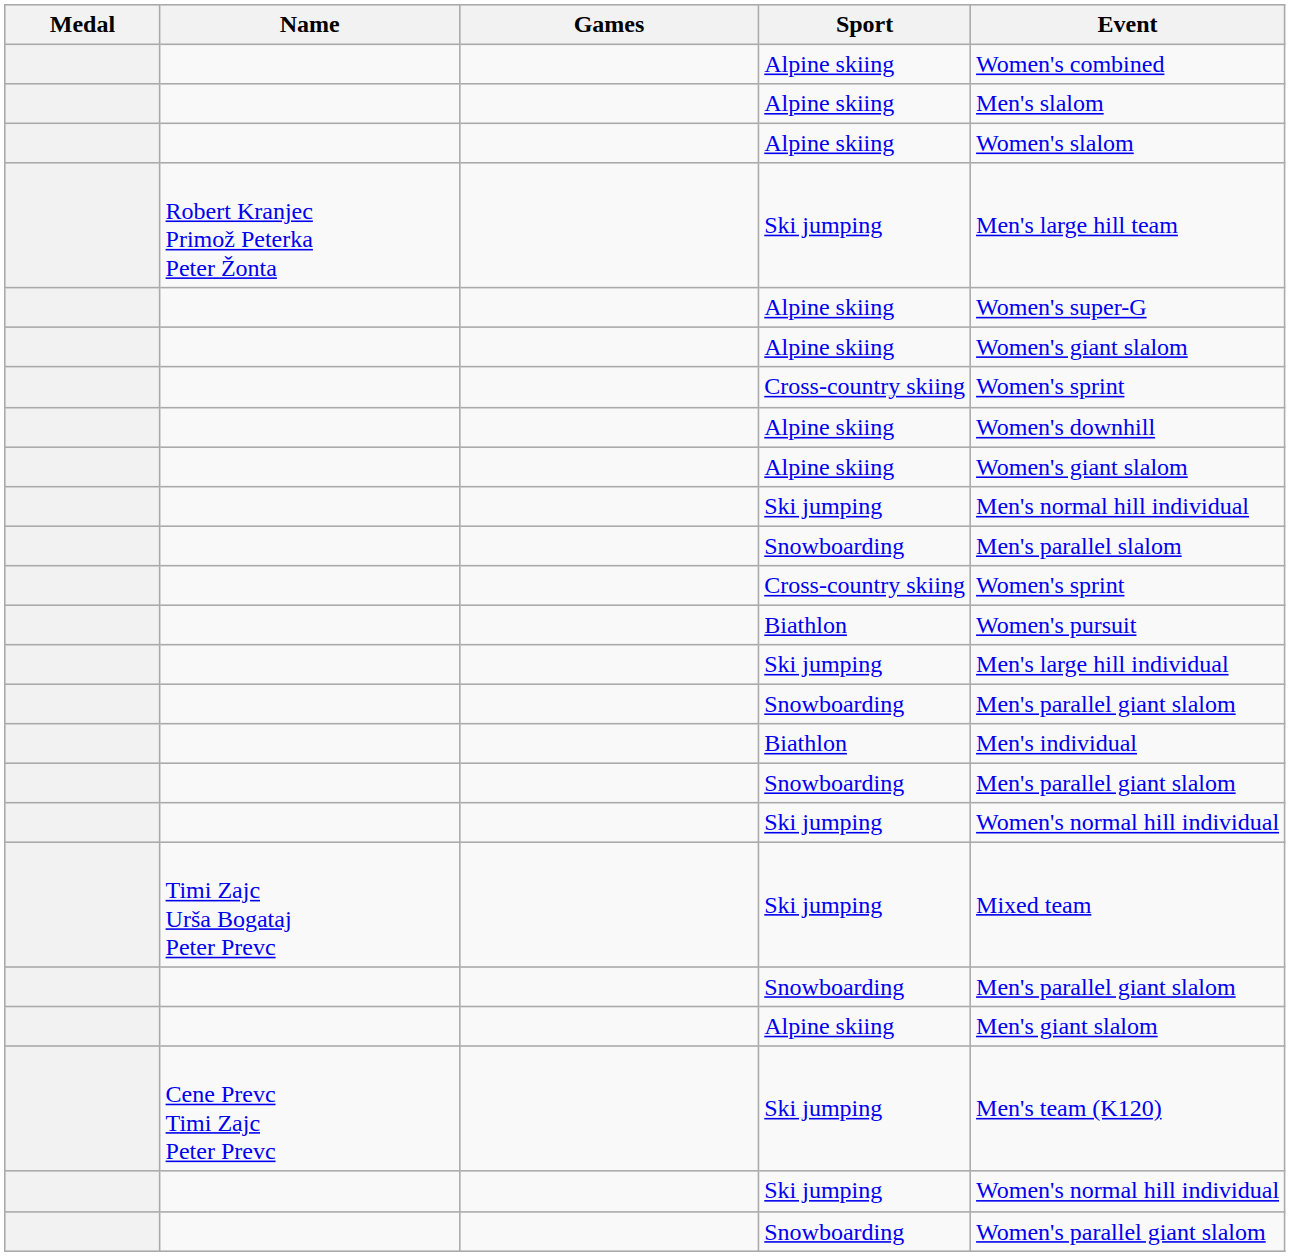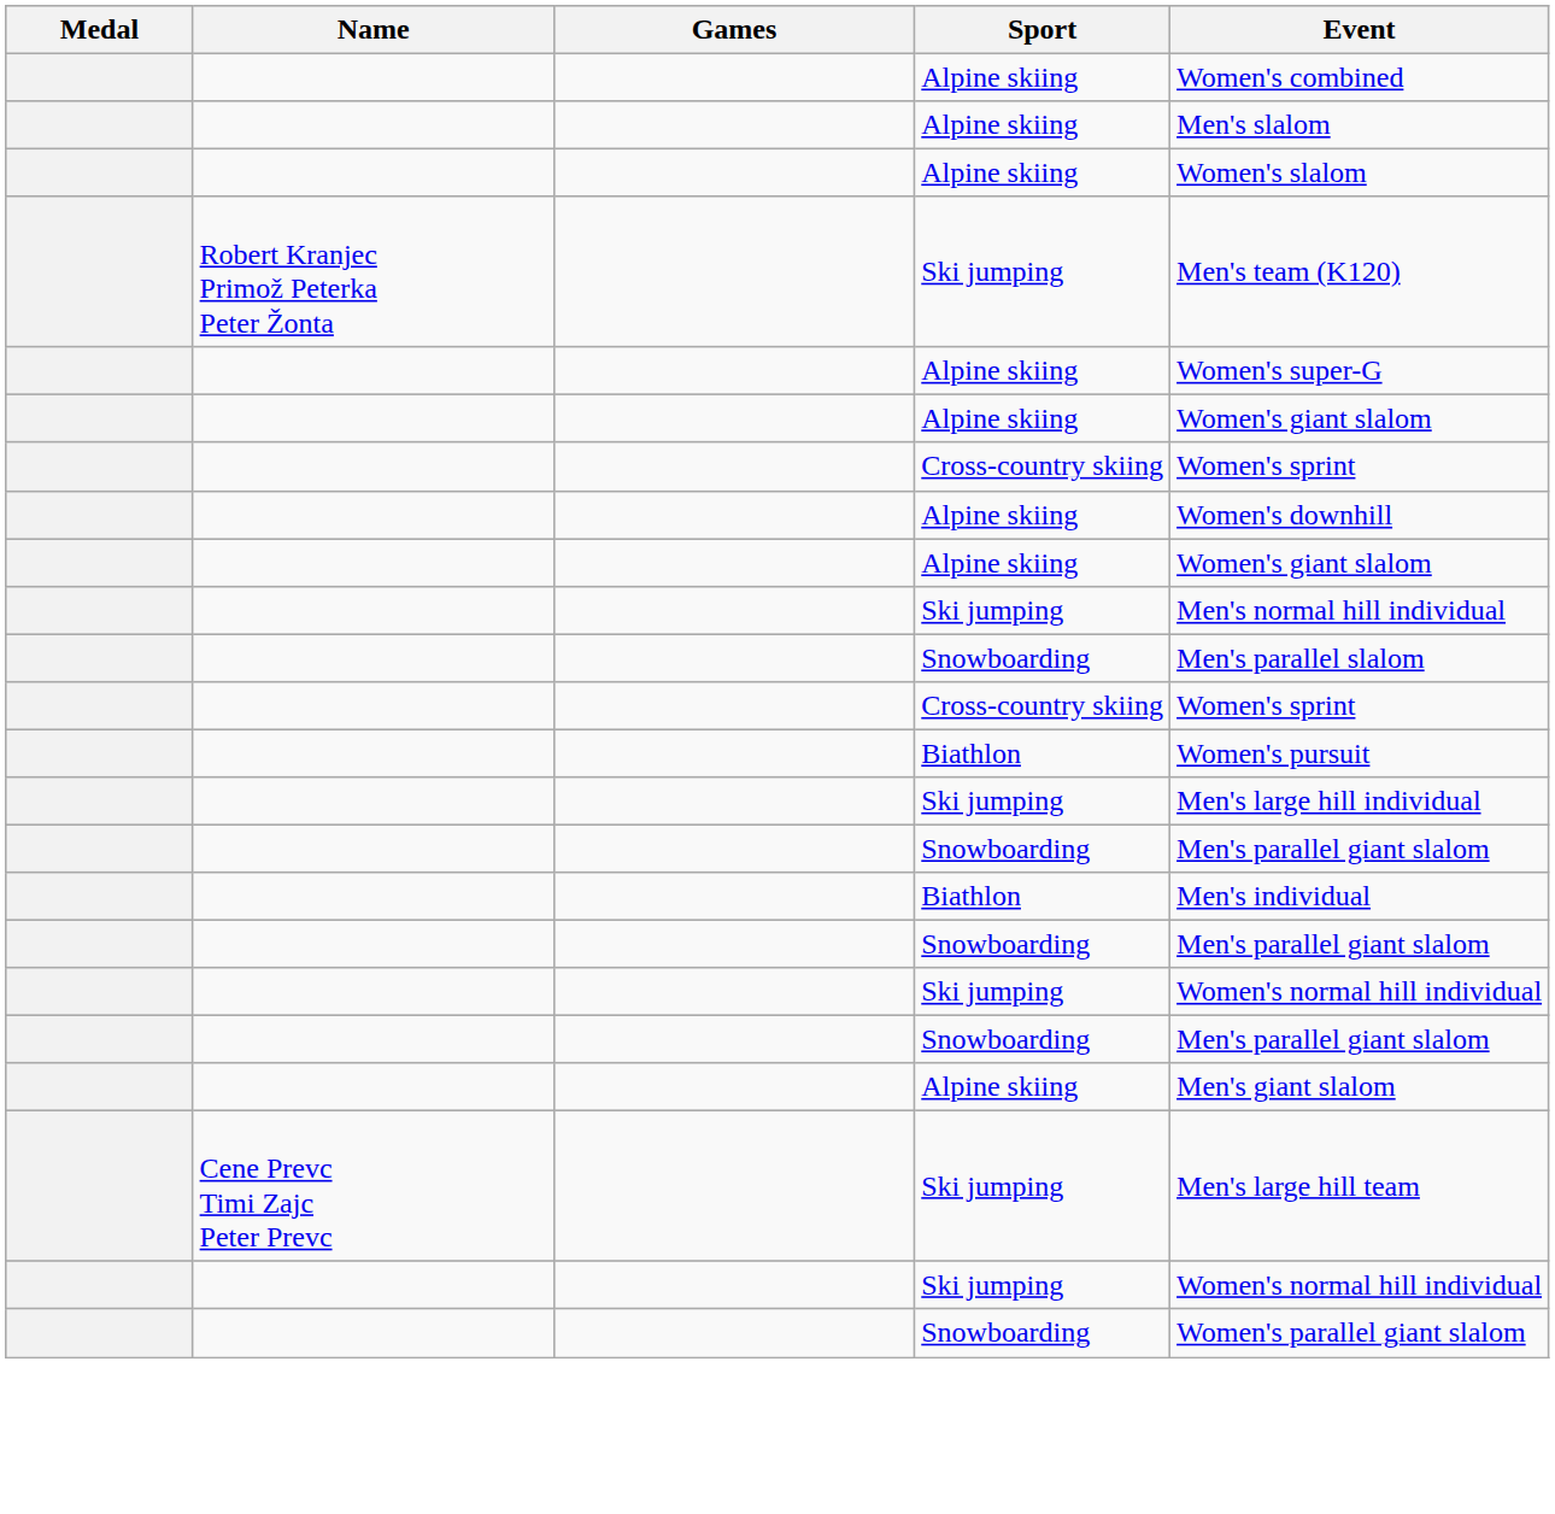Robert Kranjec Primož Peterka Peter Žonta / Ski jumping | Event: Men's large hill team -> Men's team (K120)
- row: Timi Zajc Urša Bogataj Peter Prevc | Ski jumping | Mixed team
Cene Prevc Timi Zajc Peter Prevc / Ski jumping | Event: Men's team (K120) -> Men's large hill team
